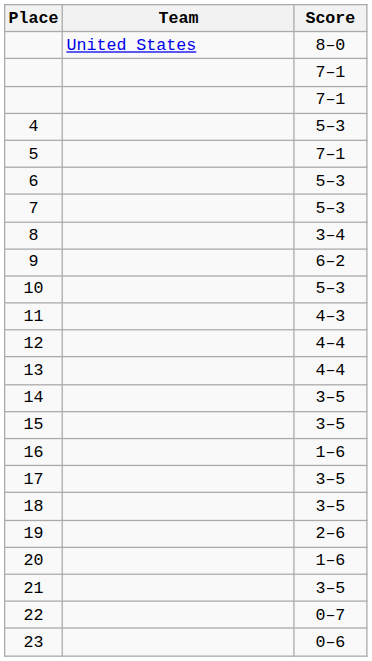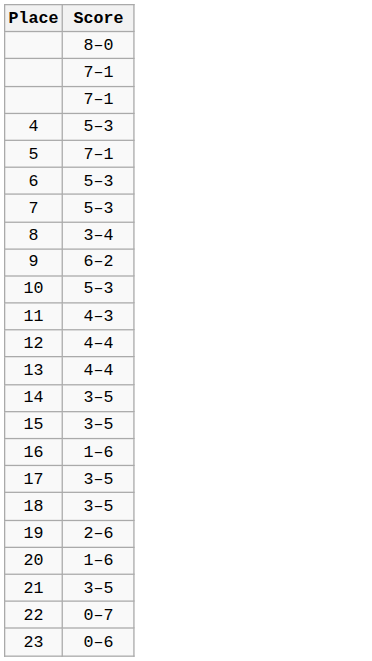- column: Team | United States
